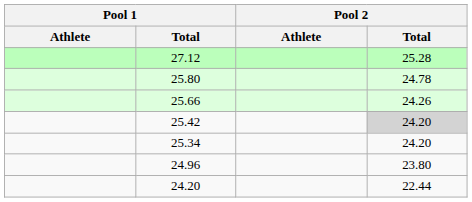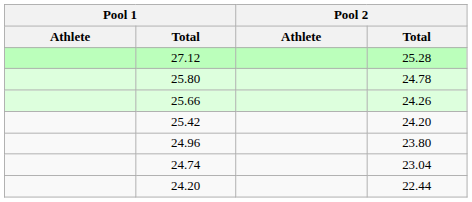25.42 | Pool 2 / Total: lightgrey background -> no background
- row: 25.34 | 24.20
+ row: 24.74 | 23.04
